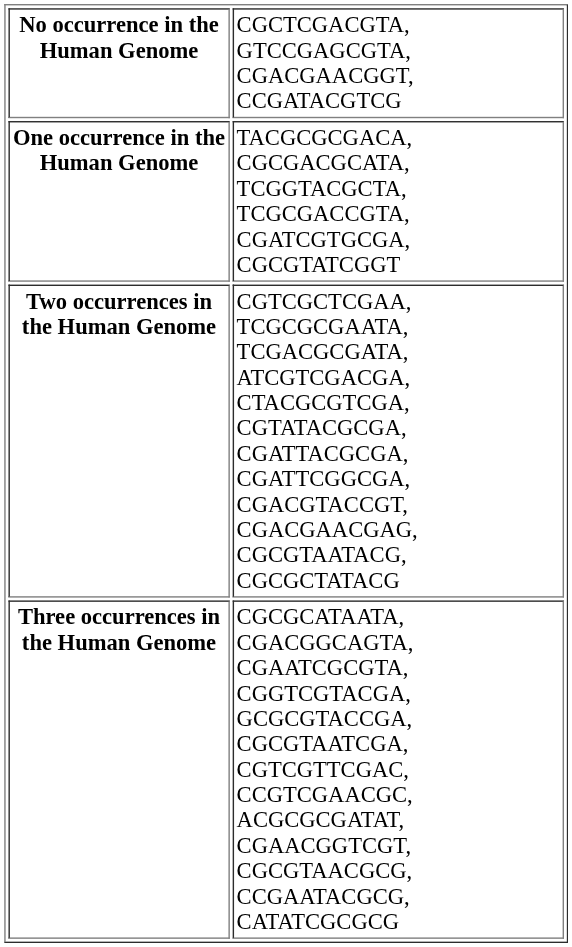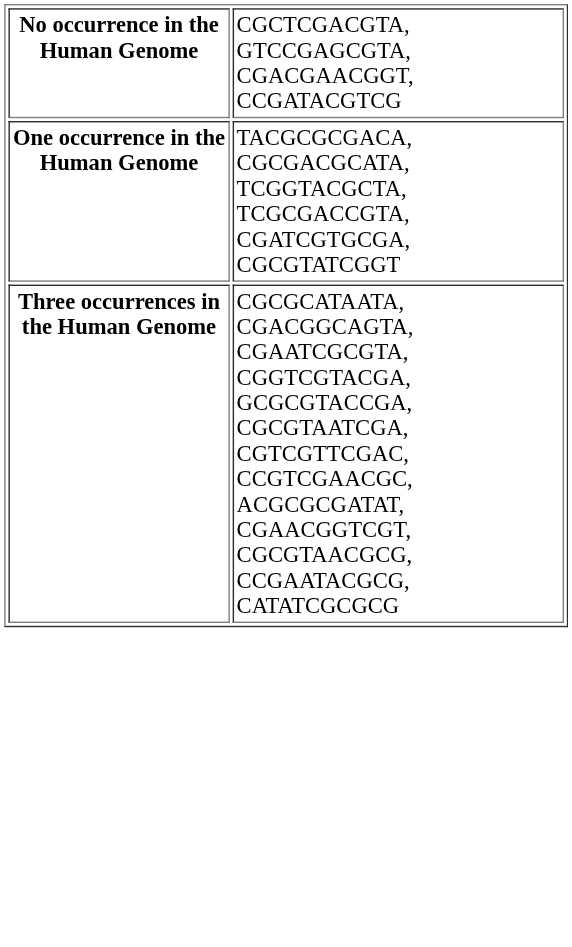- row: Two occurrences in the Human Genome | CGTCGCTCGAA, TCGCGCGAATA, TCGACGCGATA, ATCGTCGACGA, CTACGCGTCGA, CGTATACGCGA, CGATTACGCGA, CGATTCGGCGA, CGACGTACCGT, CGACGAACGAG, CGCGTAATACG, CGCGCTATACG
